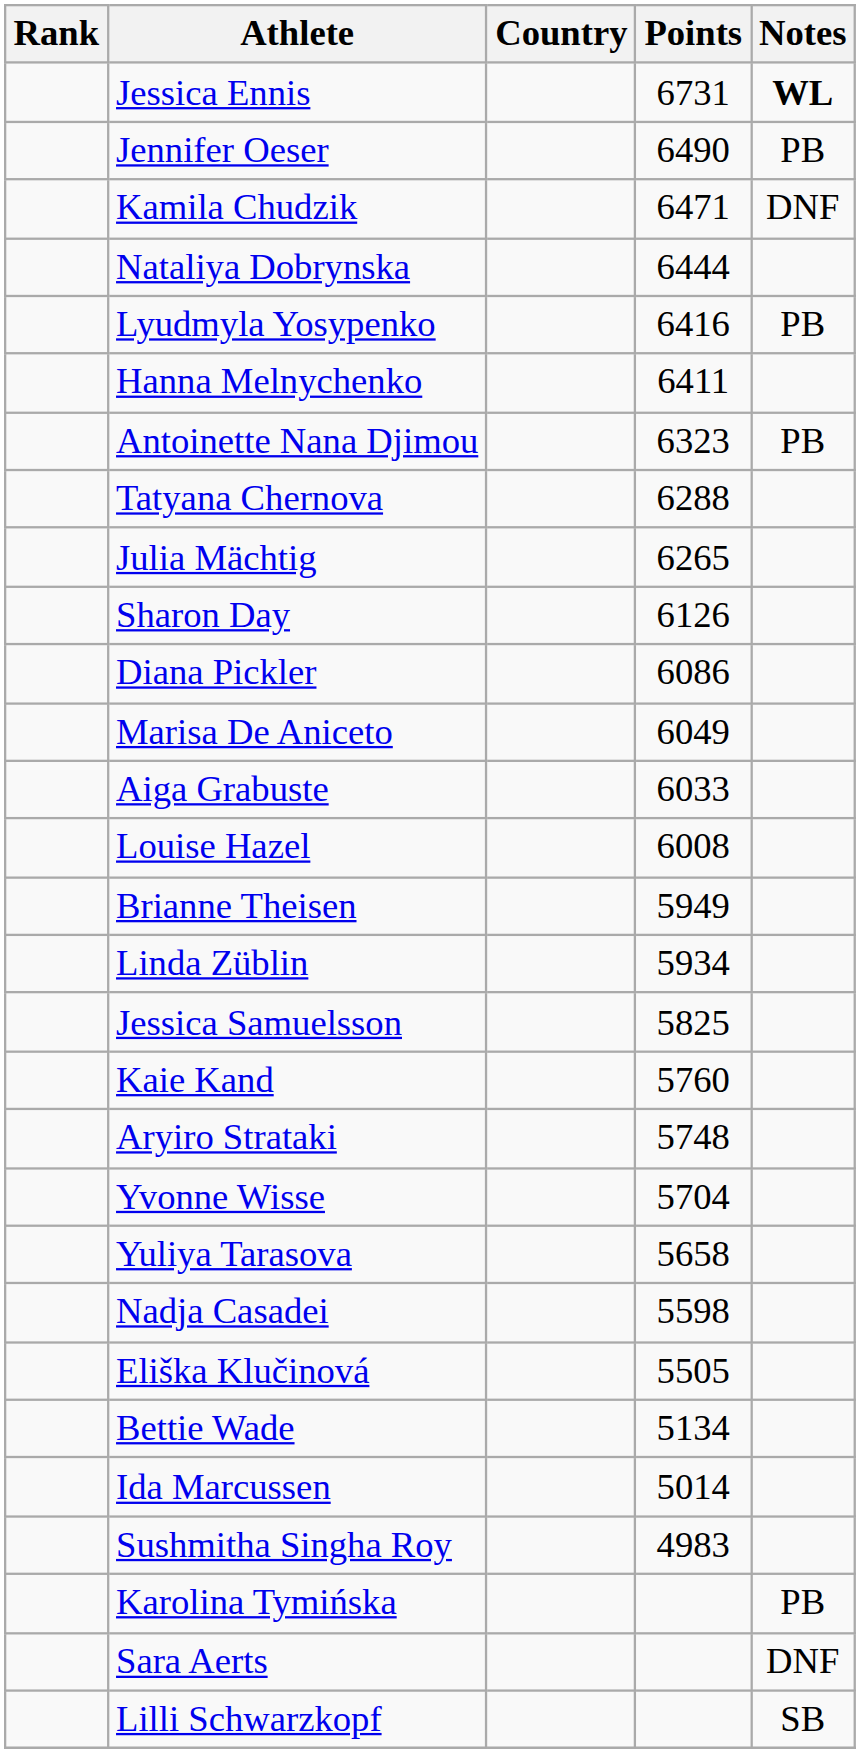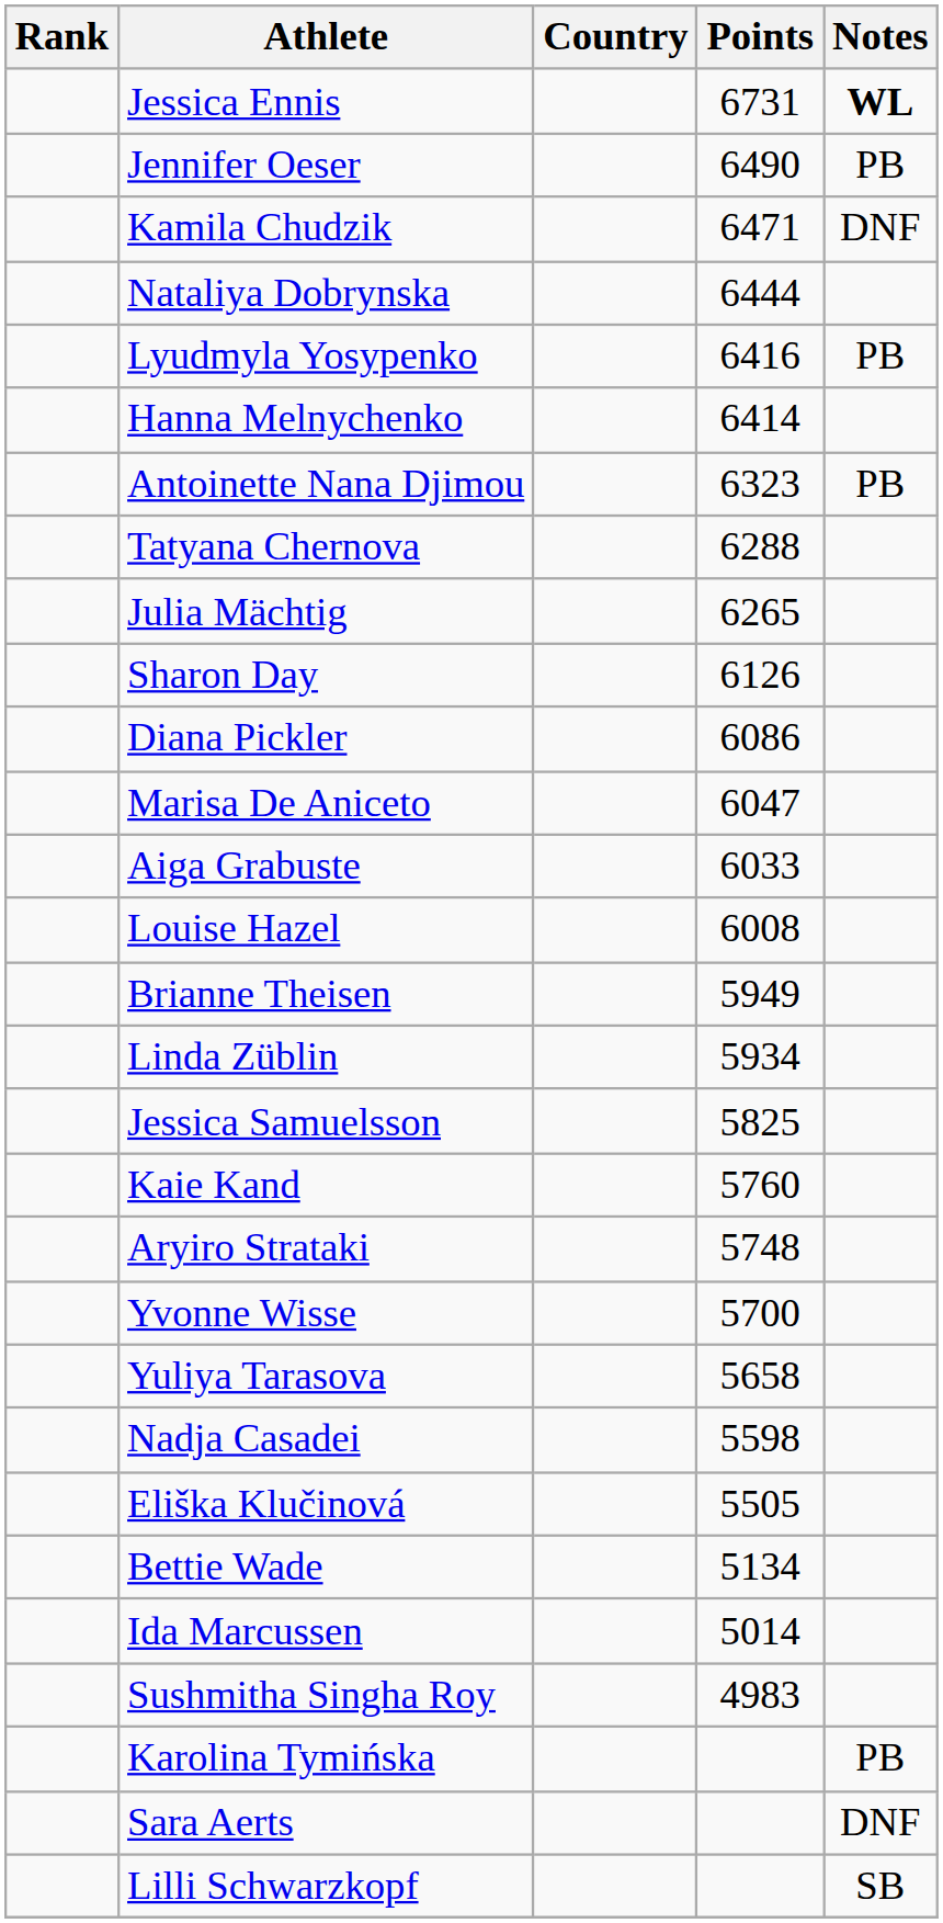Hanna Melnychenko | Points: 6411 -> 6414
Marisa De Aniceto | Points: 6049 -> 6047
Yvonne Wisse | Points: 5704 -> 5700
